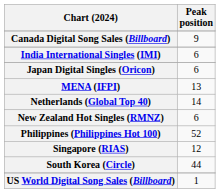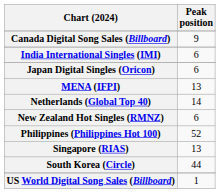Singapore (RIAS) | Peak position: 12 -> 13
